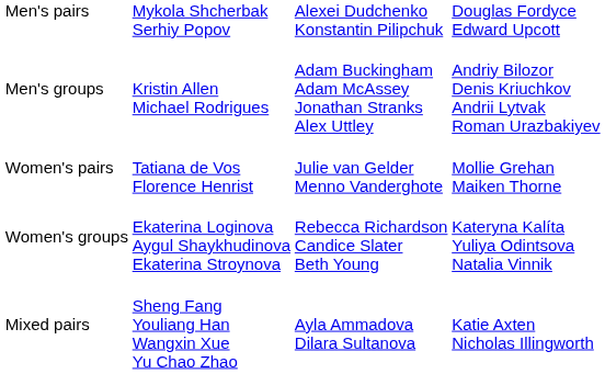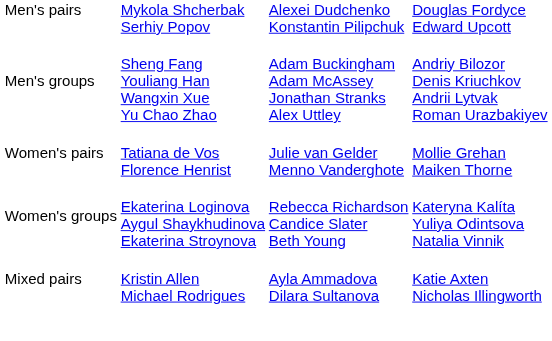Men's groups | column 2: Kristin Allen Michael Rodrigues -> Sheng Fang Youliang Han Wangxin Xue Yu Chao Zhao
Mixed pairs | column 2: Sheng Fang Youliang Han Wangxin Xue Yu Chao Zhao -> Kristin Allen Michael Rodrigues
